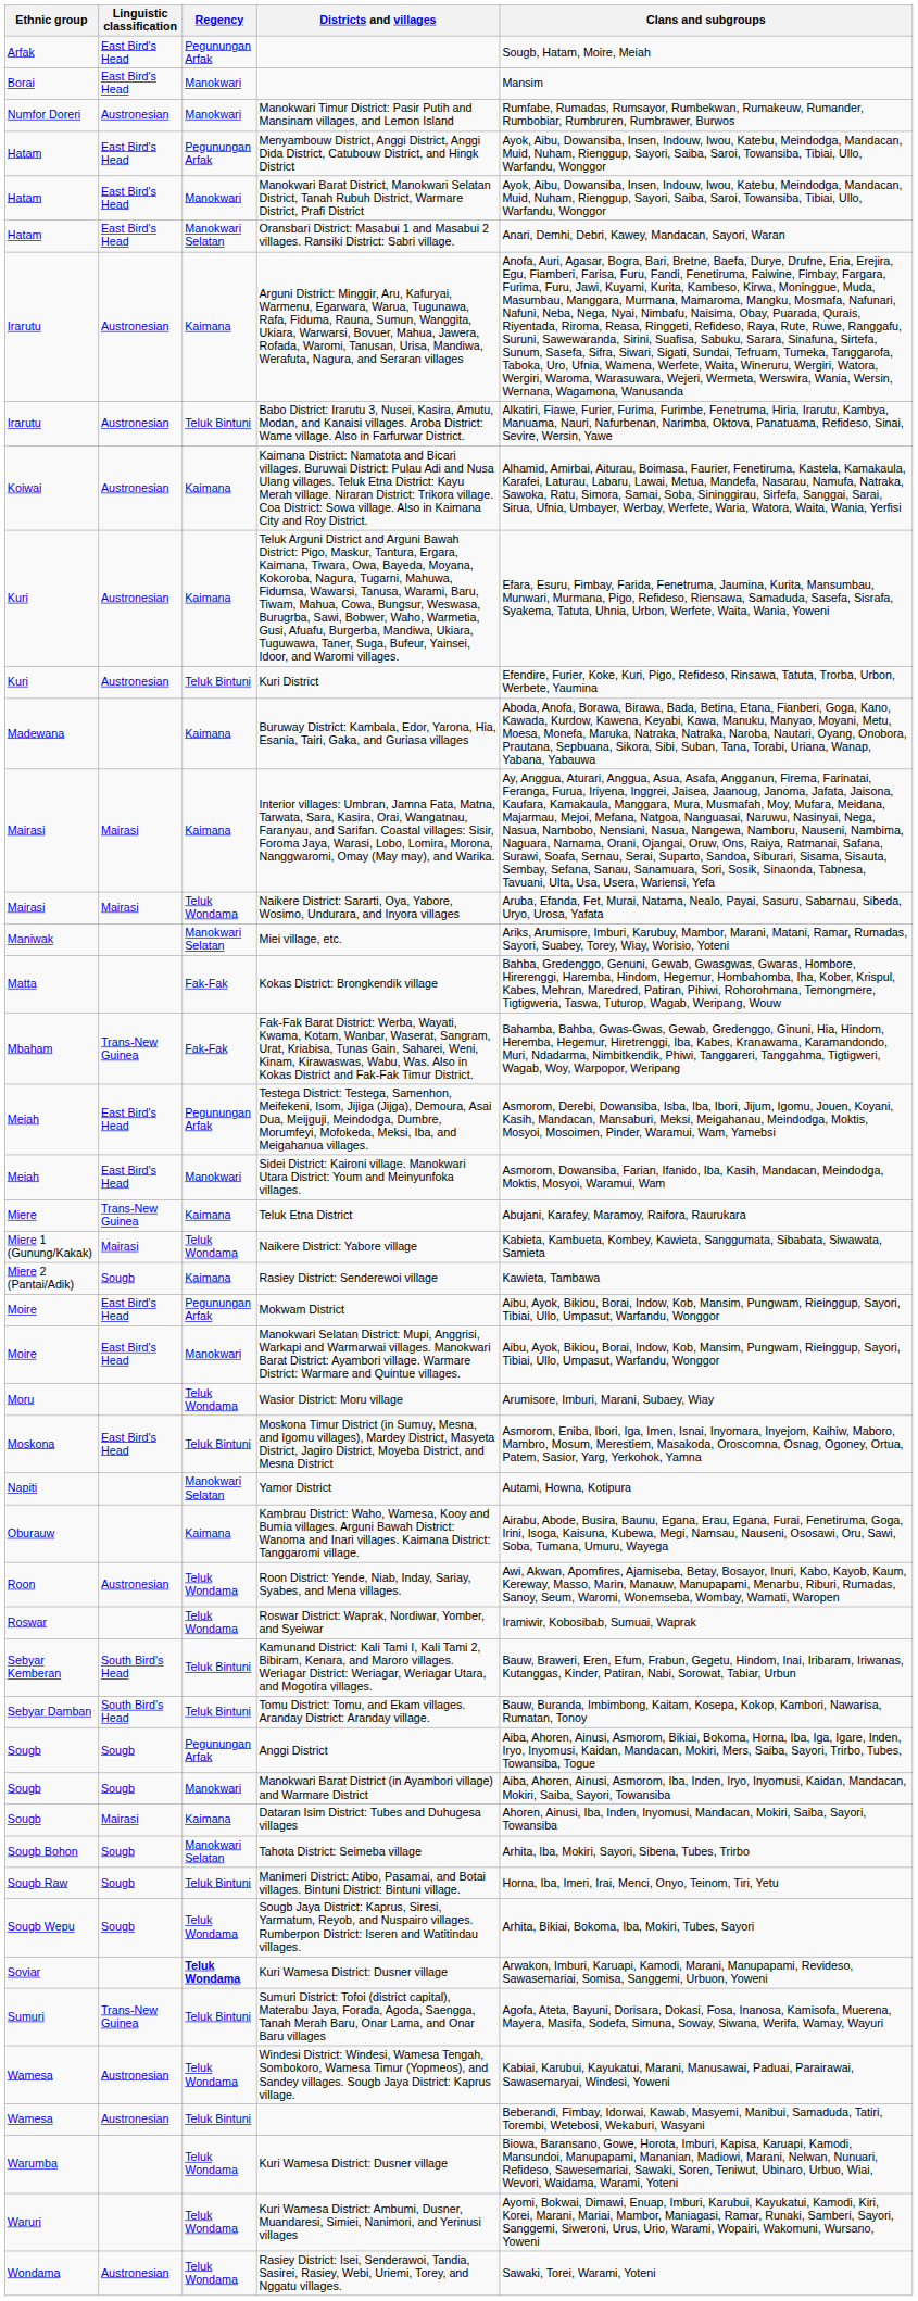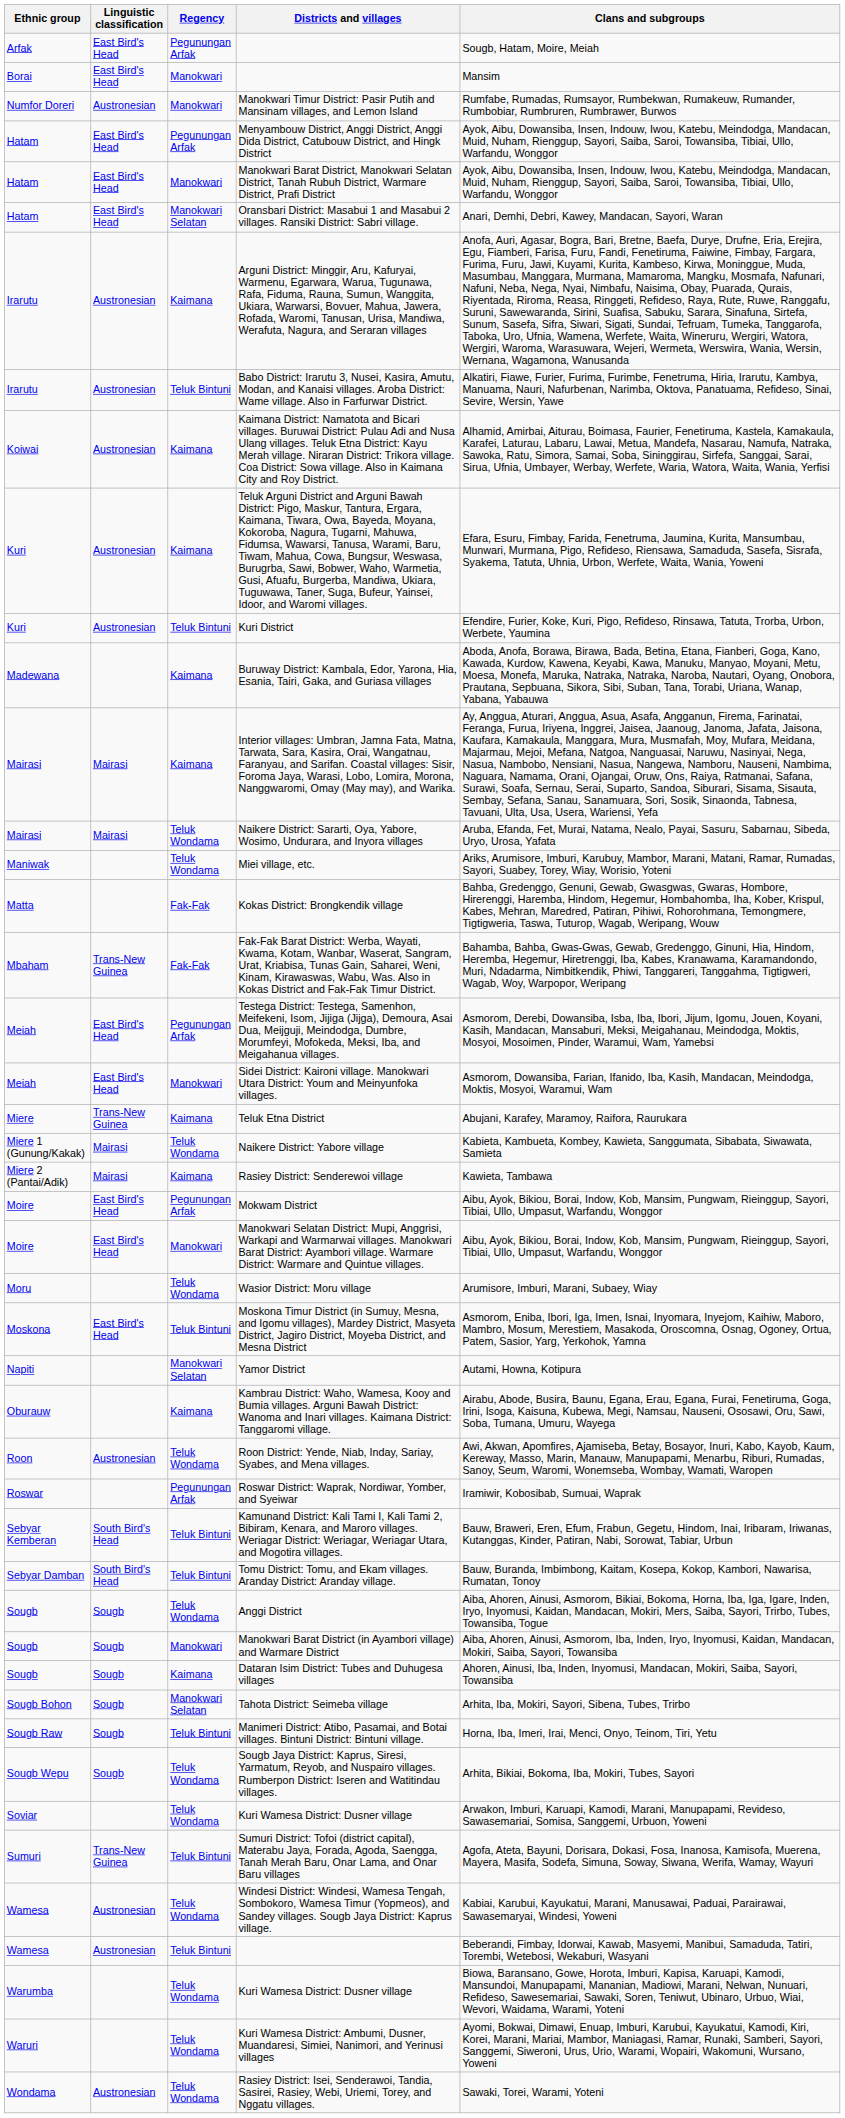Miei village, etc. | Regency: Manokwari Selatan -> Teluk Wondama
Rasiey District: Senderewoi village | Linguistic classification: Sougb -> Mairasi
Roswar District: Waprak, Nordiwar, Yomber, and Syeiwar | Regency: Teluk Wondama -> Pegunungan Arfak
Anggi District | Regency: Pegunungan Arfak -> Teluk Wondama
Dataran Isim District: Tubes and Duhugesa villages | Linguistic classification: Mairasi -> Sougb
Soviar / Kuri Wamesa District: Dusner village | Regency: bold -> normal
